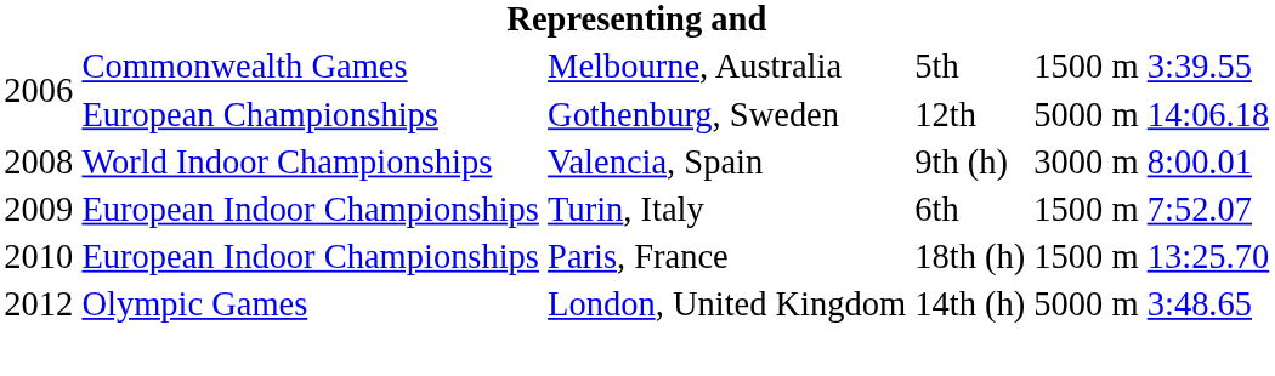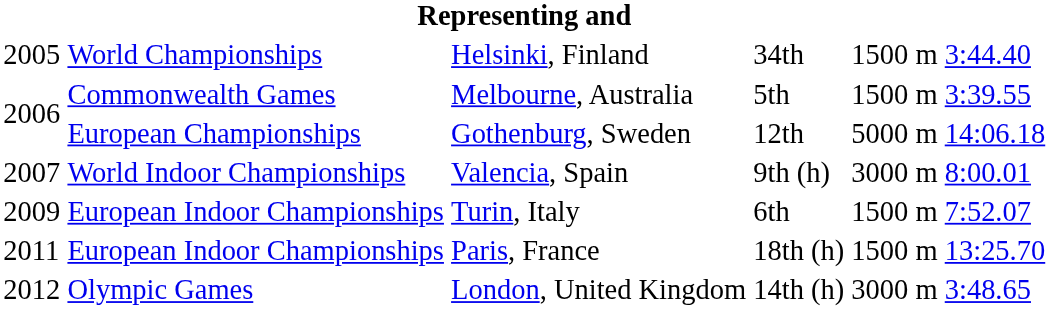+ row: 2005 | World Championships | Helsinki, Finland | 34th | 1500 m | 3:44.40
Valencia, Spain | column 1: 2008 -> 2007
Paris, France | column 1: 2010 -> 2011
London, United Kingdom | column 5: 5000 m -> 3000 m
